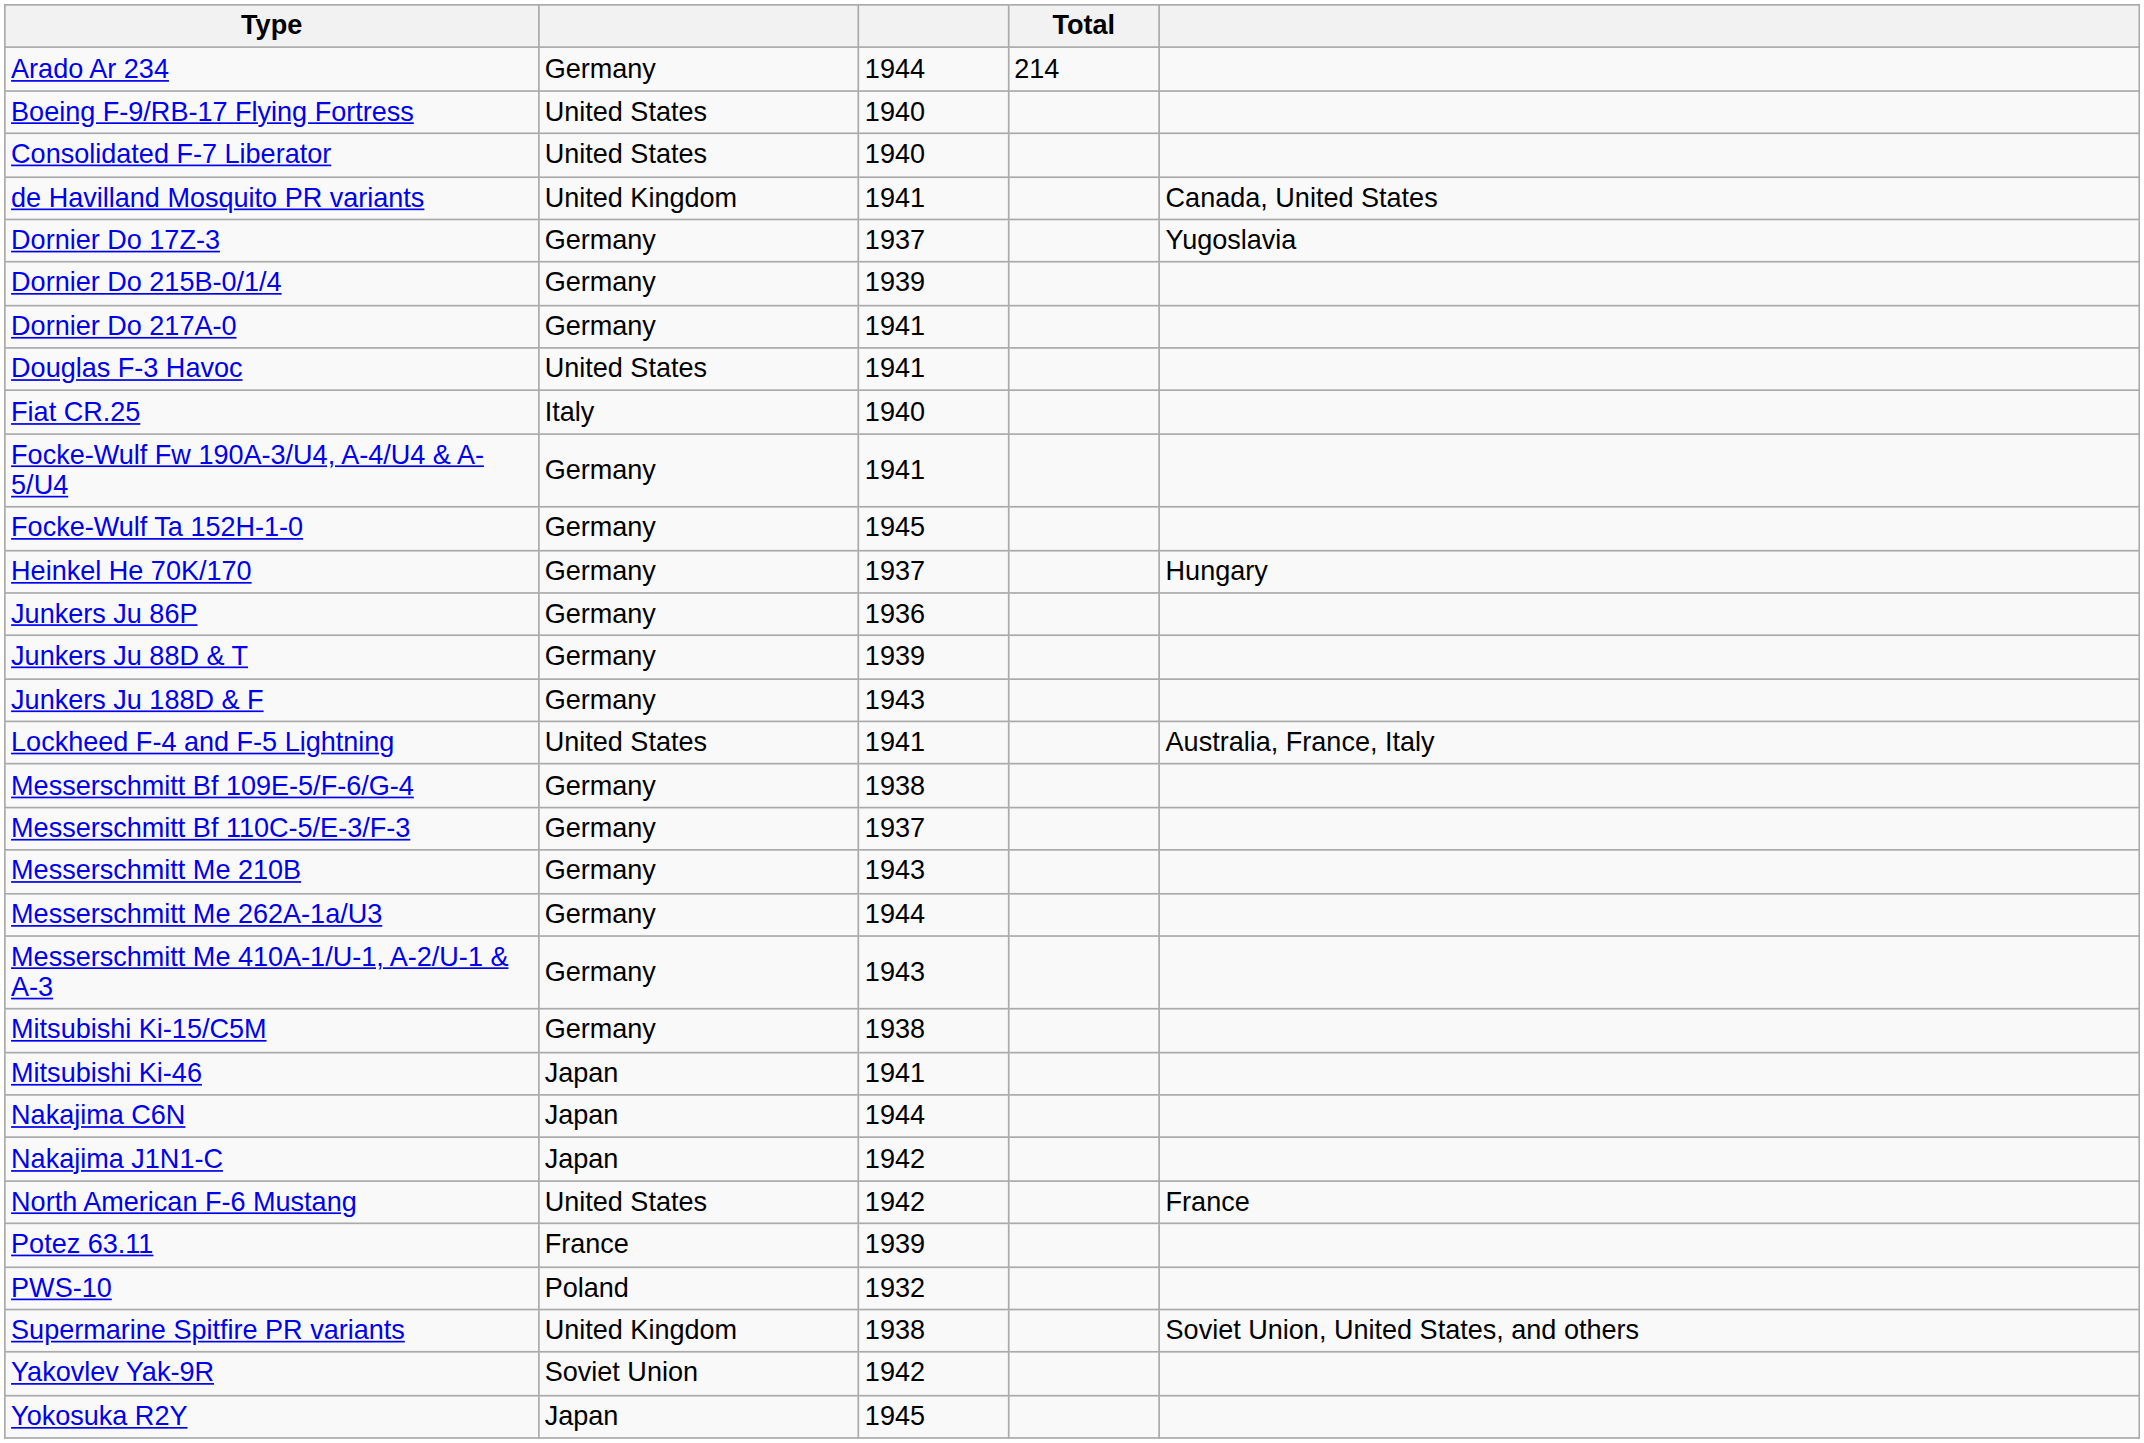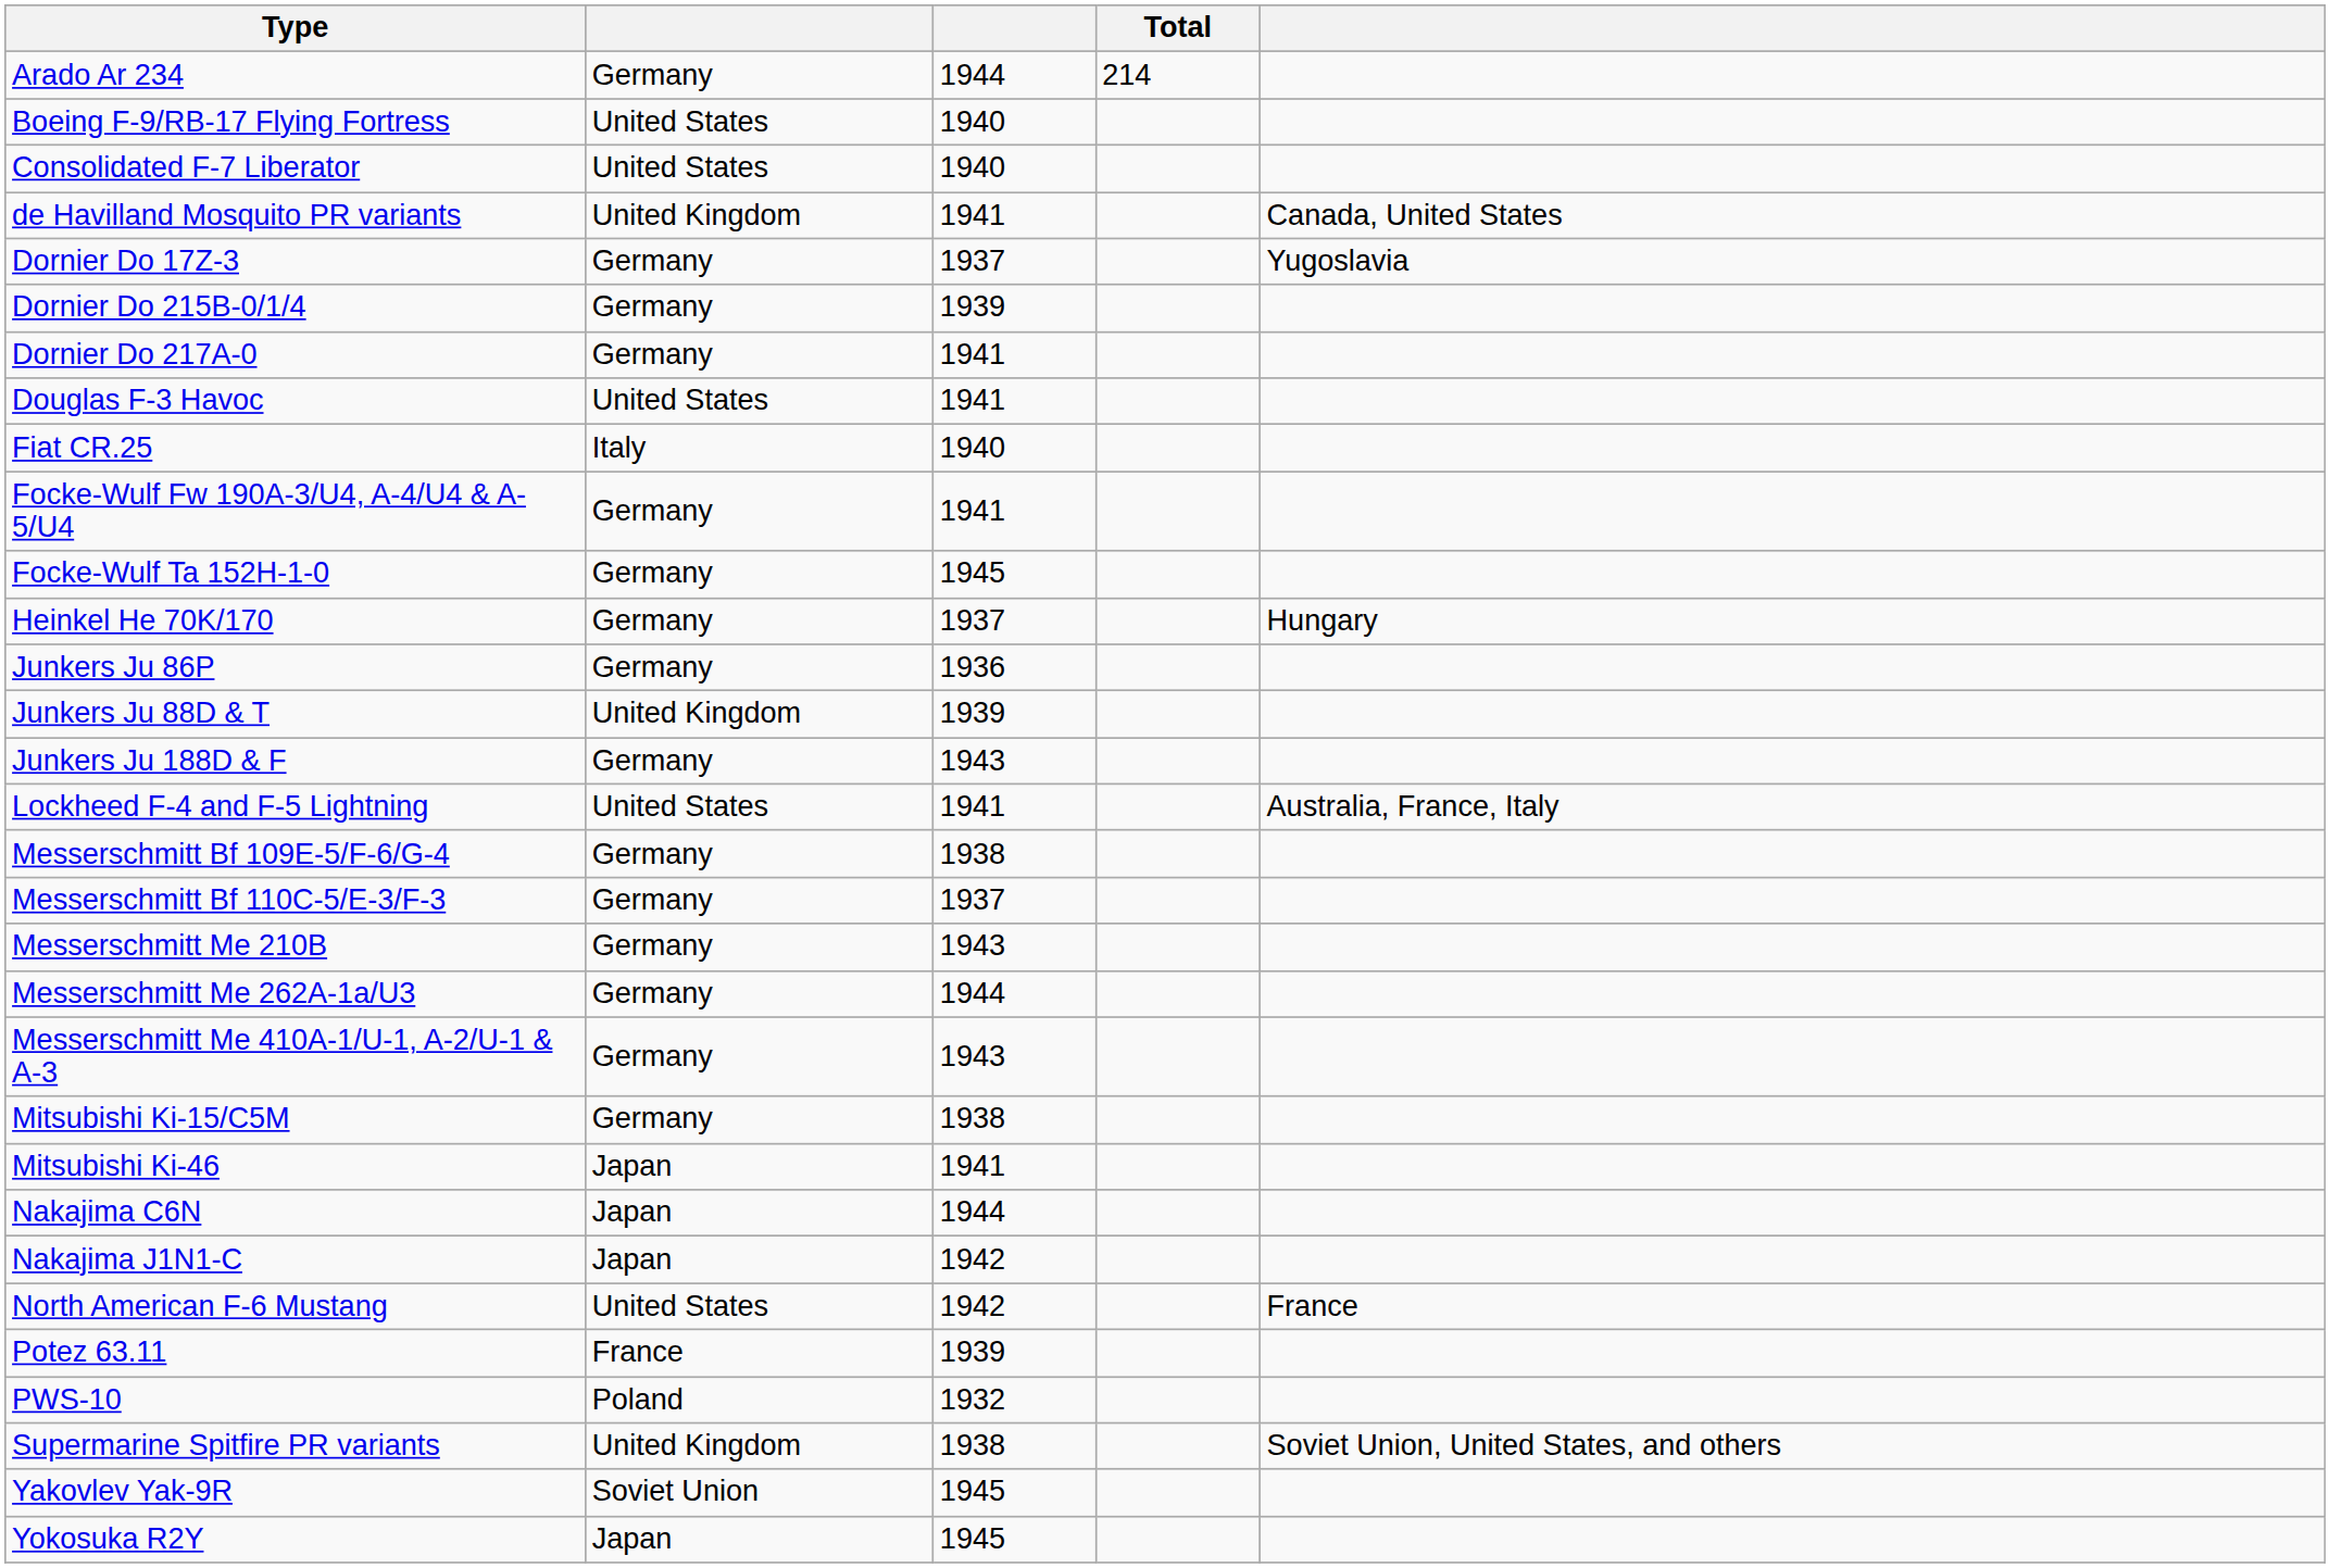Junkers Ju 88D & T | column 2: Germany -> United Kingdom
Yakovlev Yak-9R | column 3: 1942 -> 1945
